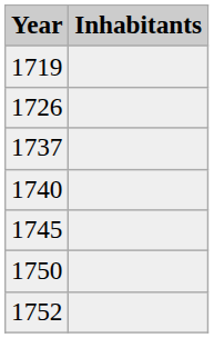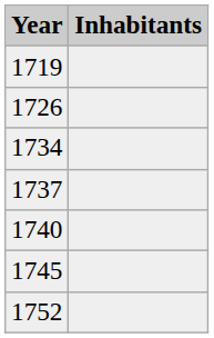+ row: 1734
- row: 1750
